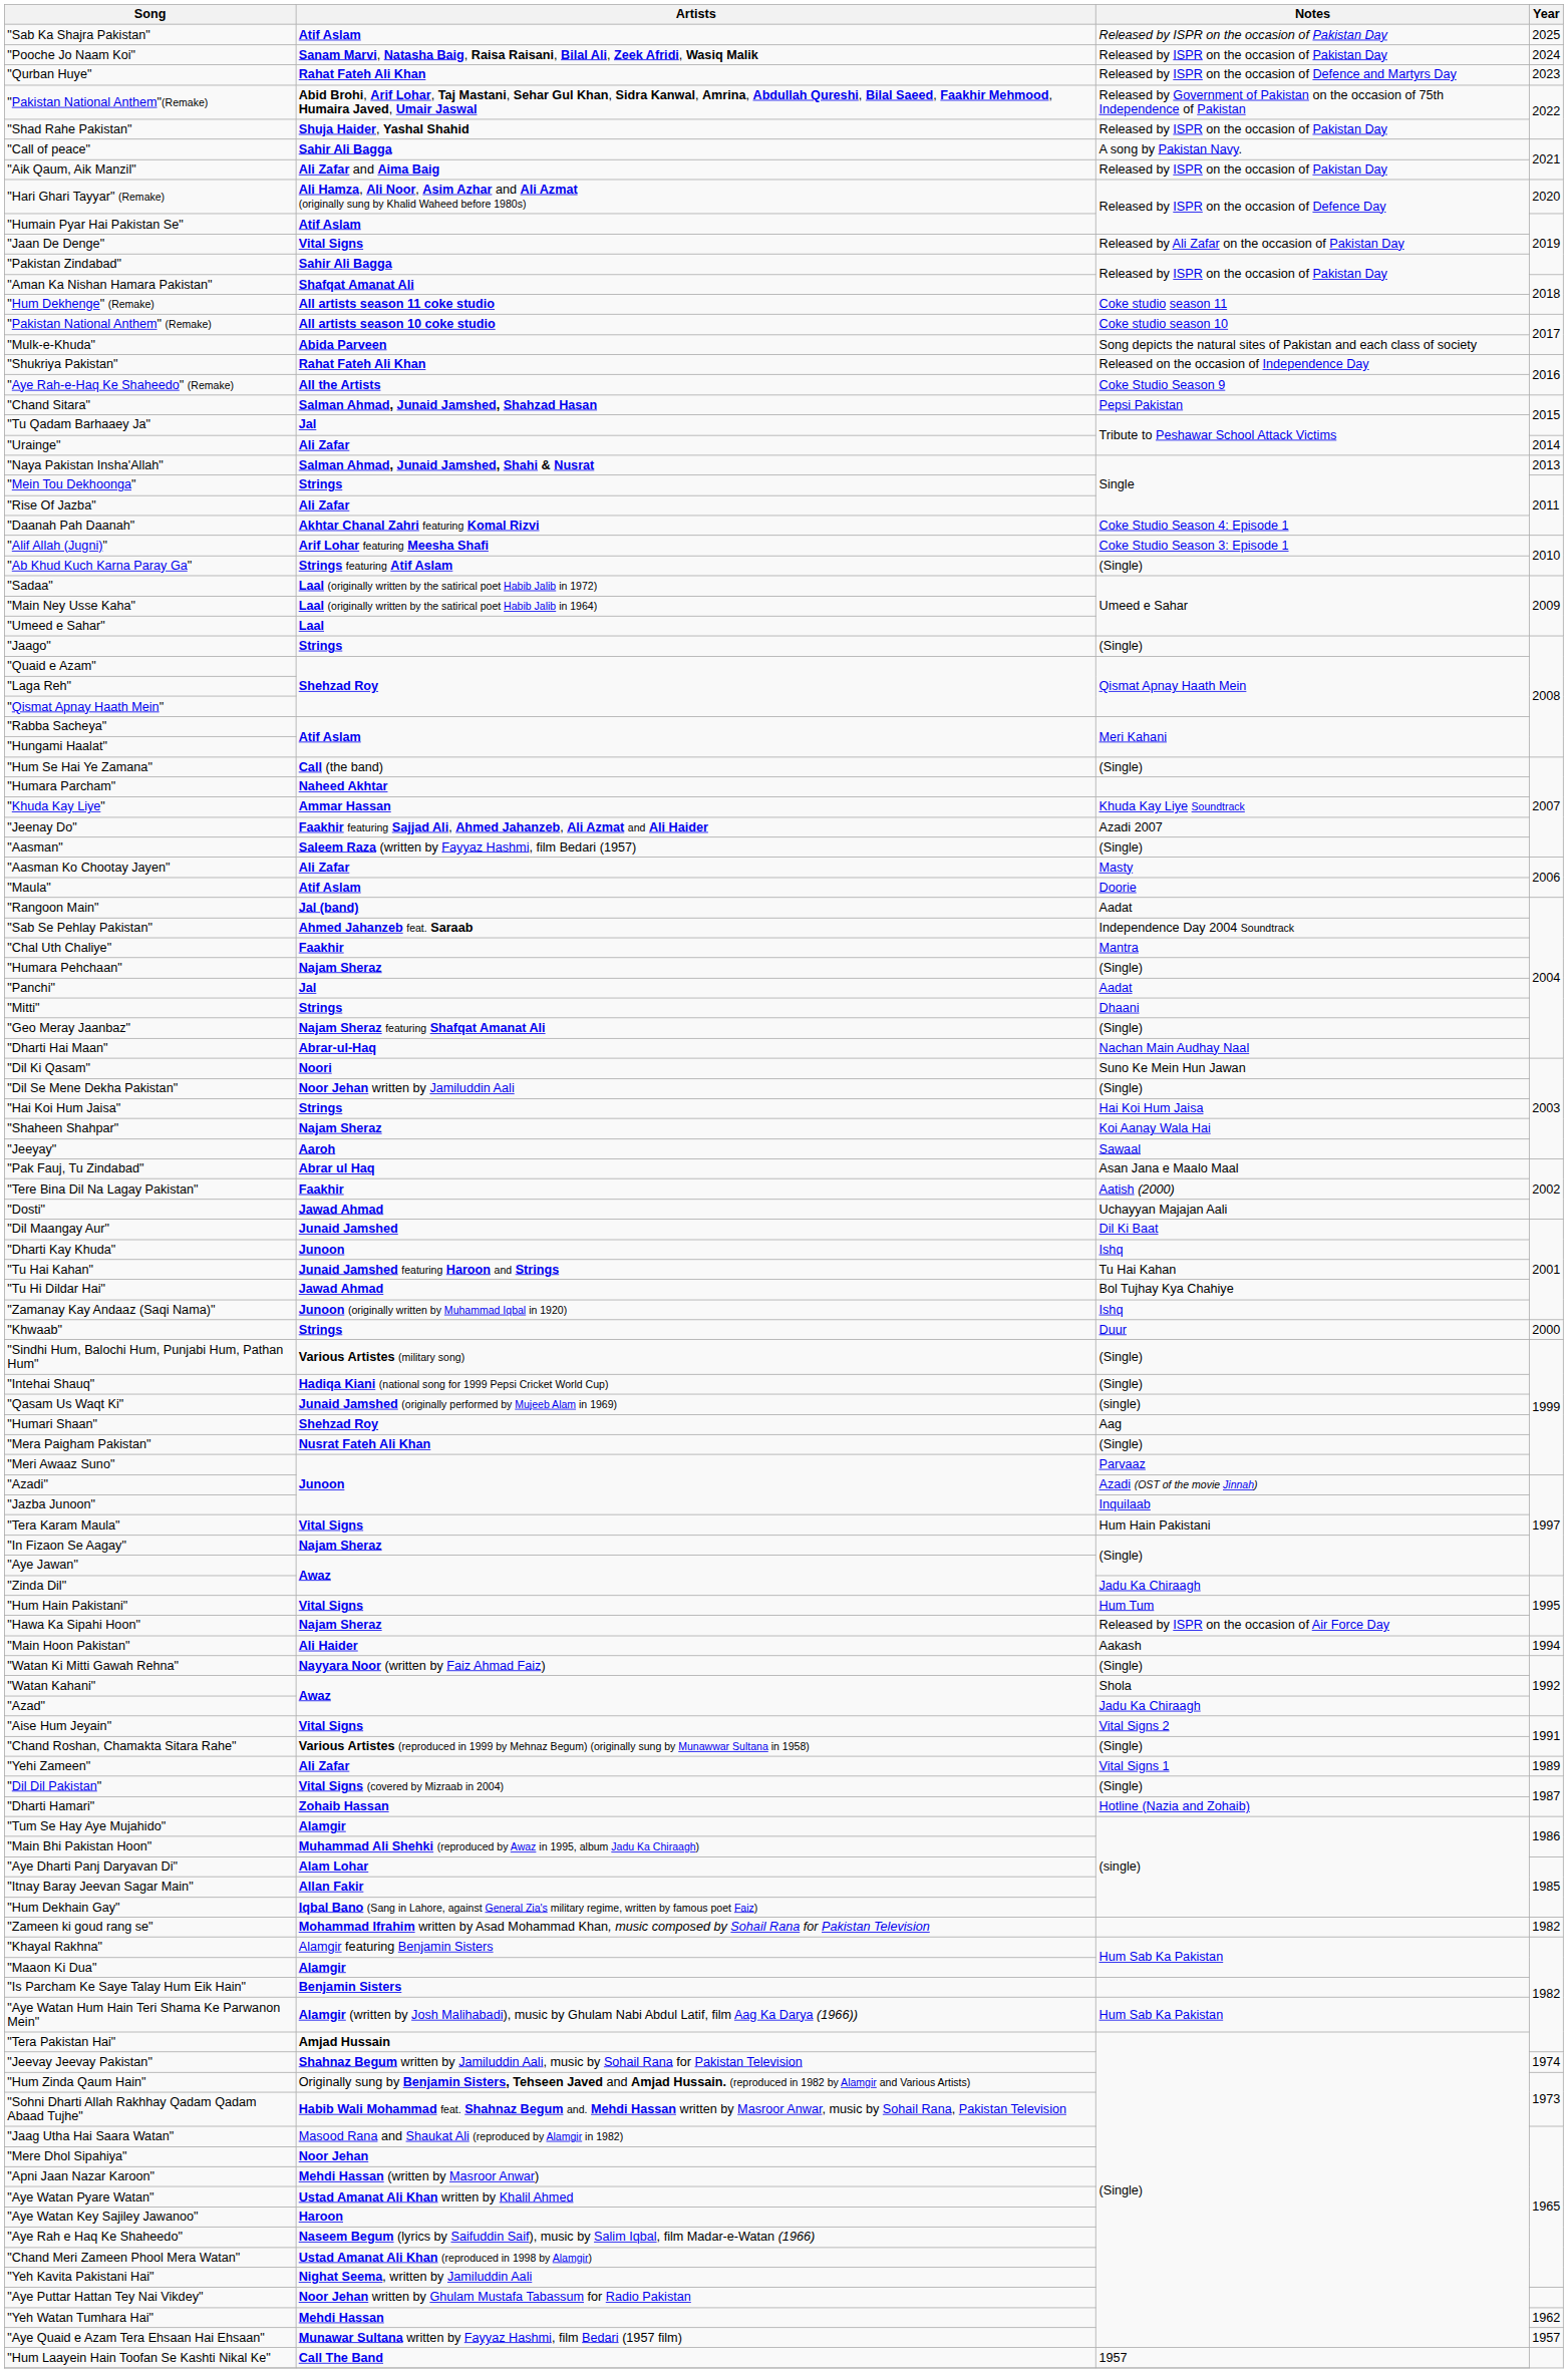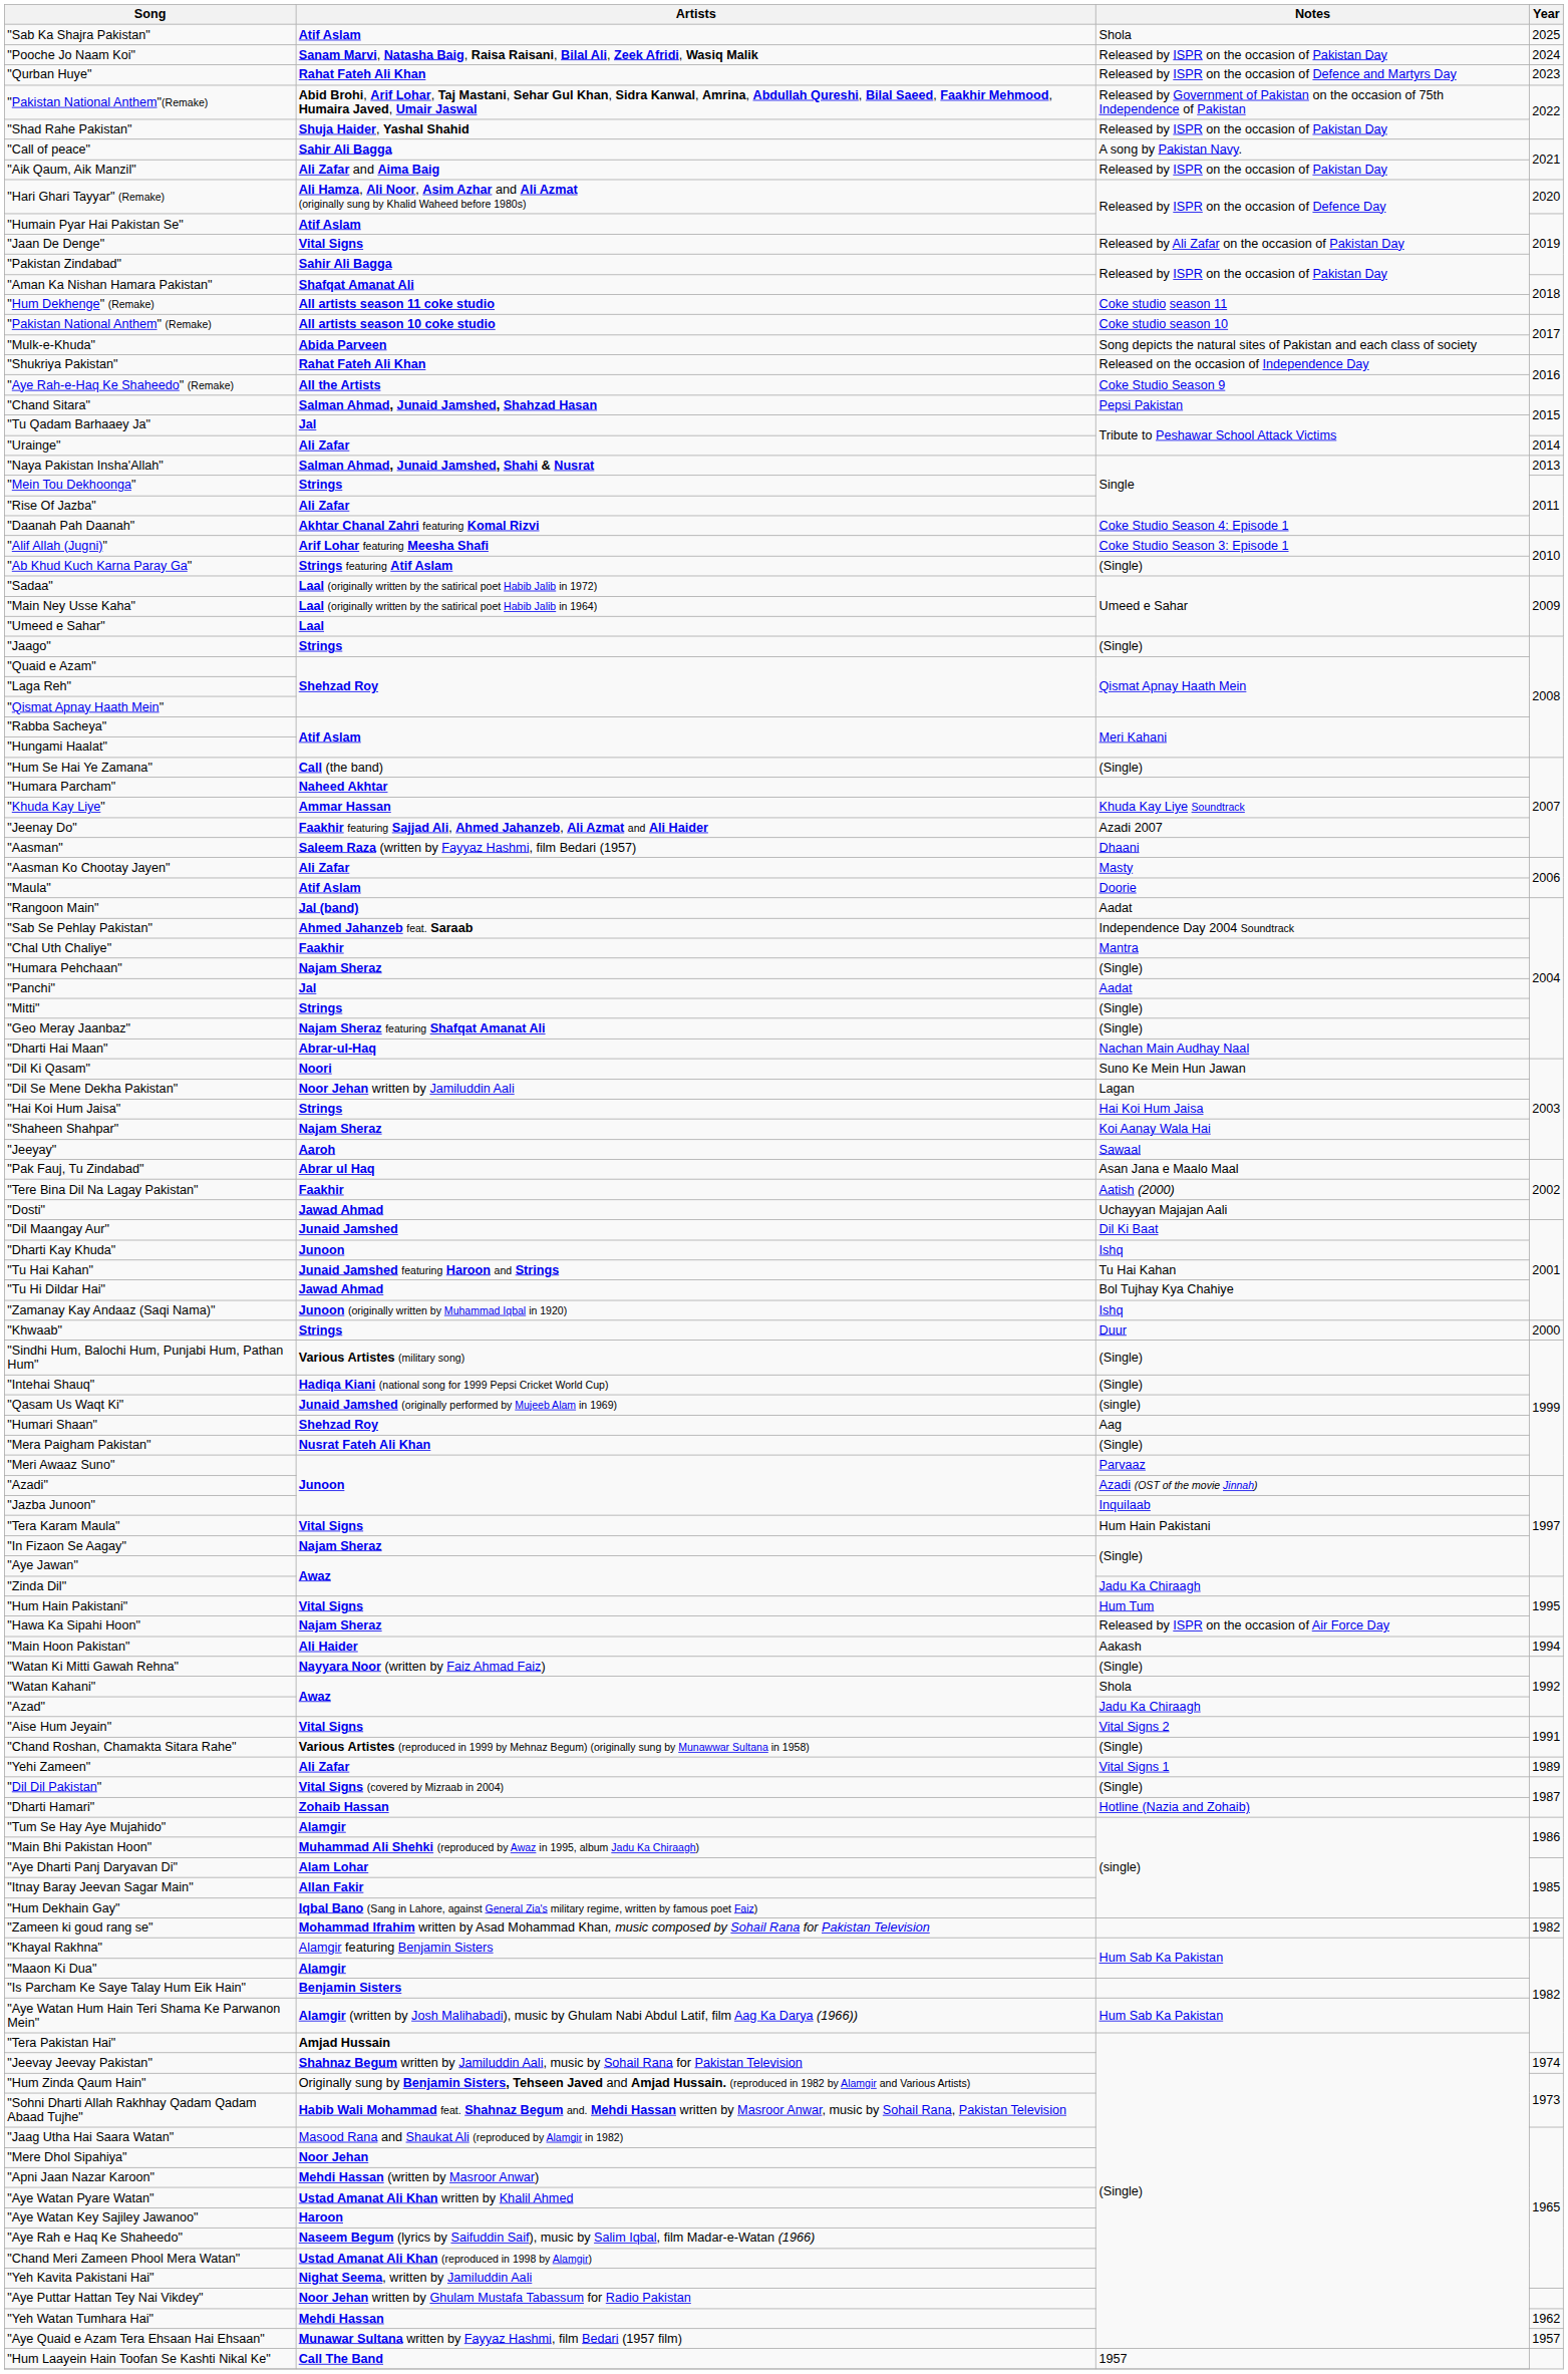"Sab Ka Shajra Pakistan" | Notes: Released by ISPR on the occasion of Pakistan Day -> Shola
"Aasman" | Notes: (Single) -> Dhaani
"Mitti" | Notes: Dhaani -> (Single)
"Dil Se Mene Dekha Pakistan" | Notes: (Single) -> Lagan
